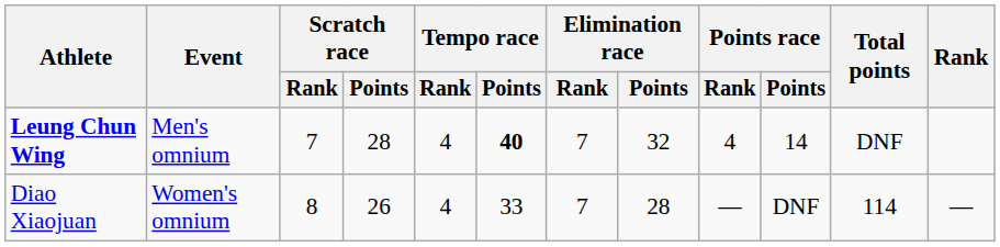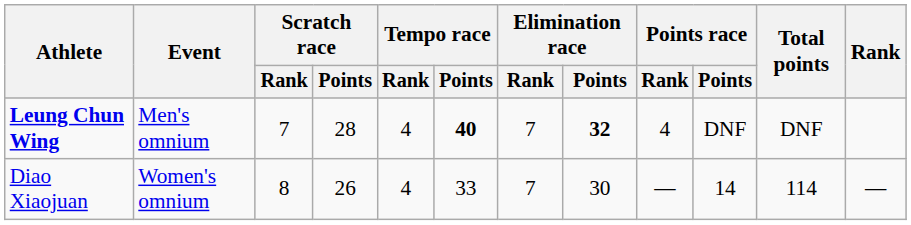Leung Chun Wing | Elimination race / Points: normal -> bold
Leung Chun Wing | Points race / Points: 14 -> DNF
Diao Xiaojuan | Elimination race / Points: 28 -> 30
Diao Xiaojuan | Points race / Points: DNF -> 14
